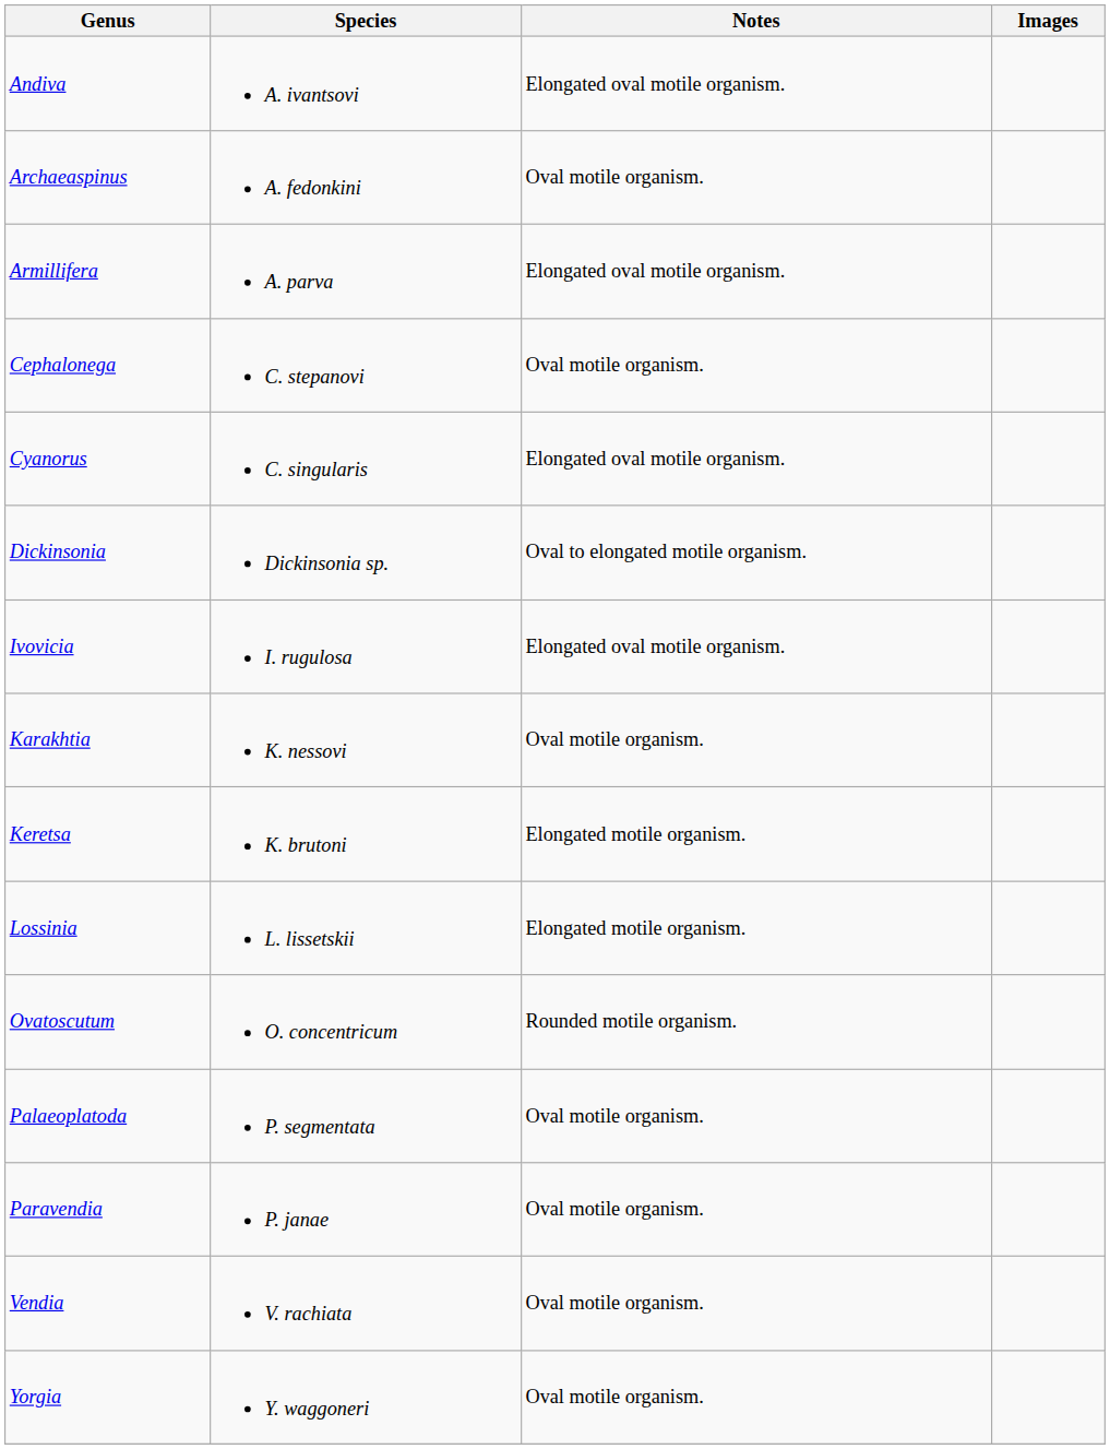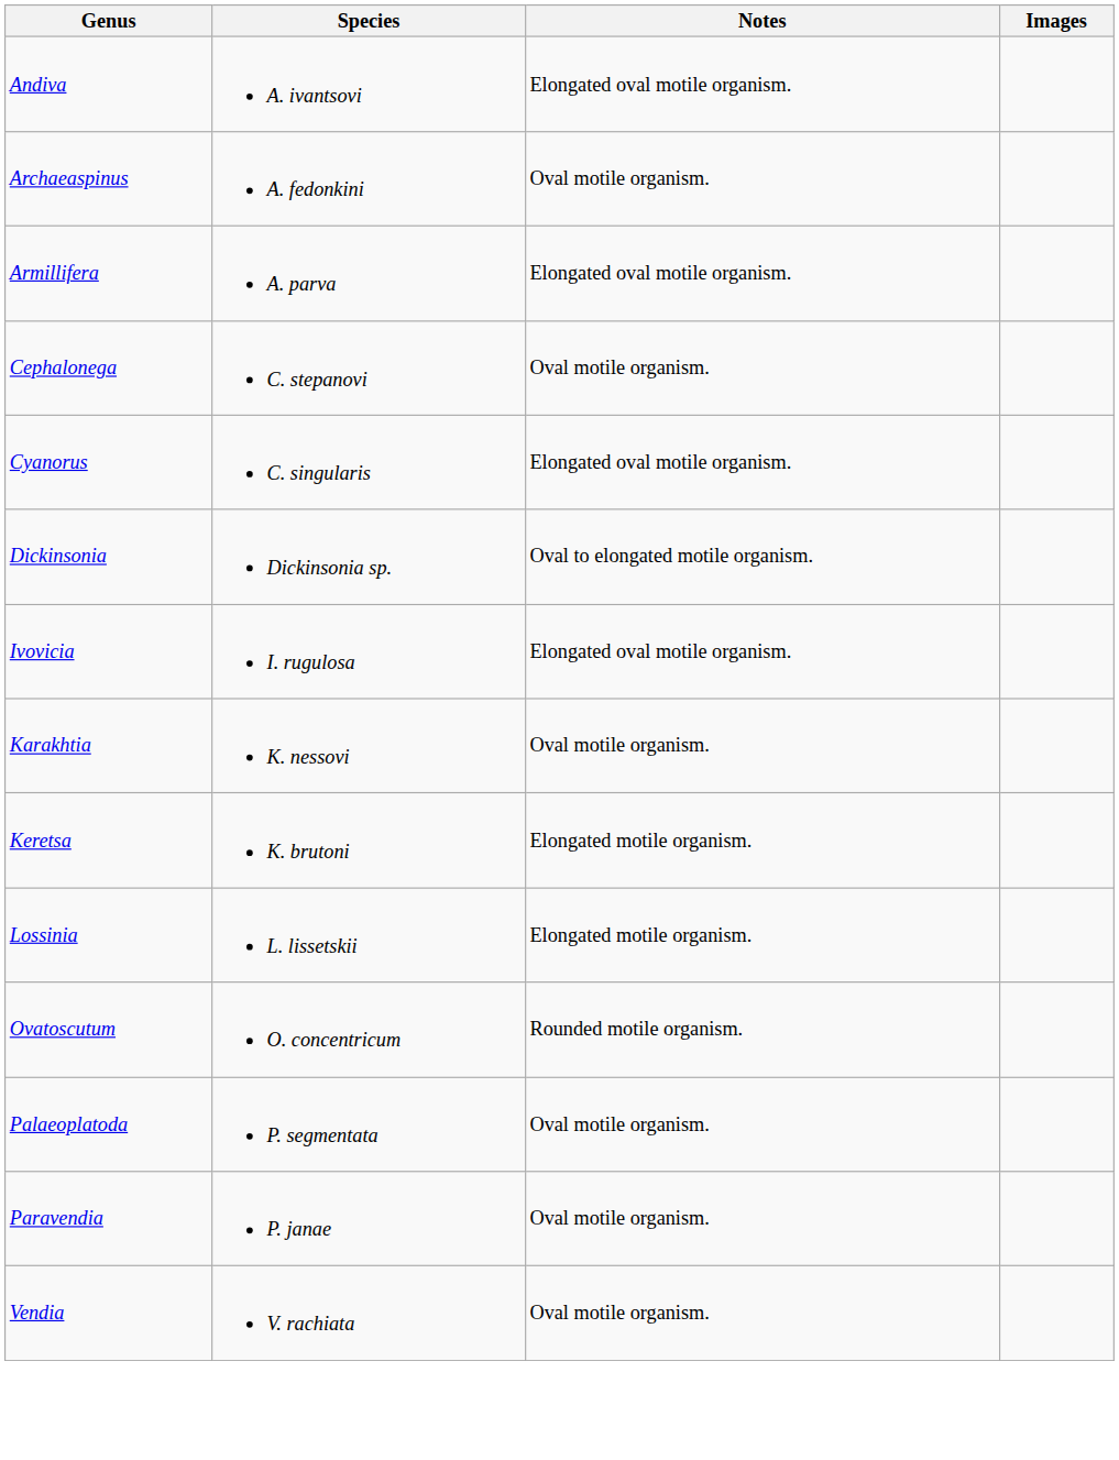- row: Yorgia | Y. waggoneri | Oval motile organism.
